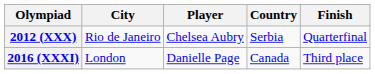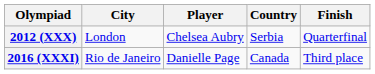2012 (XXX) | City: Rio de Janeiro -> London
2016 (XXXI) | City: London -> Rio de Janeiro
